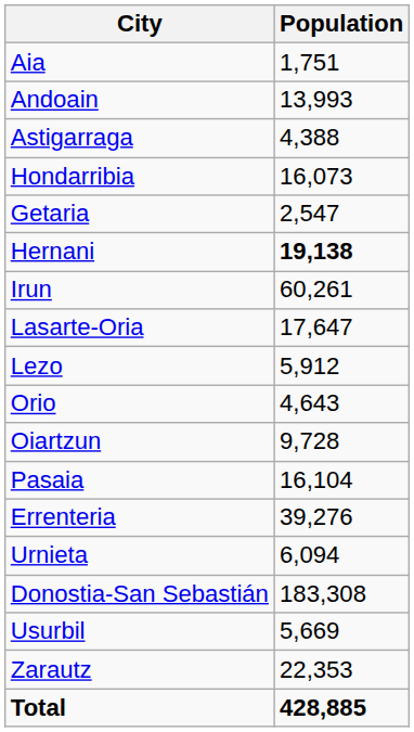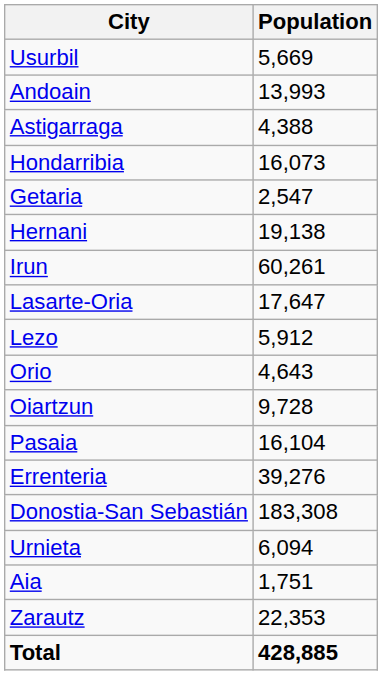rows swapped: Aia <-> Usurbil
Hernani | Population: bold -> normal
rows swapped: Donostia-San Sebastián <-> Urnieta
